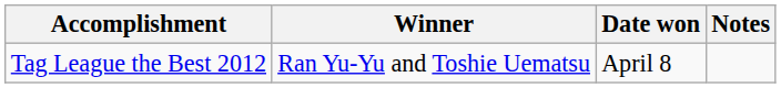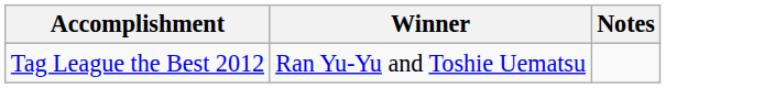- column: Date won | April 8
